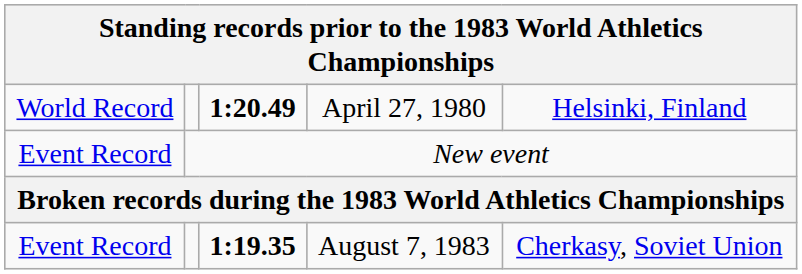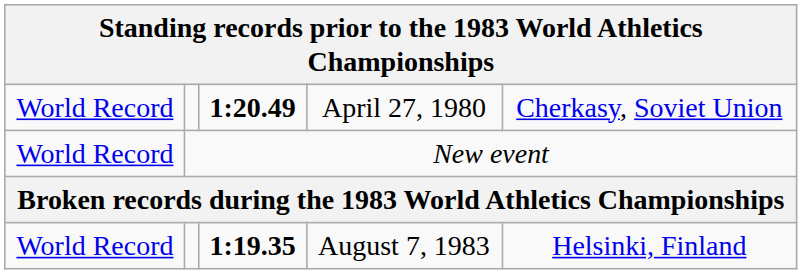April 27, 1980 | column 5: Helsinki, Finland -> Cherkasy, Soviet Union
New event | column 1: Event Record -> World Record
August 7, 1983 | column 1: Event Record -> World Record
August 7, 1983 | column 5: Cherkasy, Soviet Union -> Helsinki, Finland
